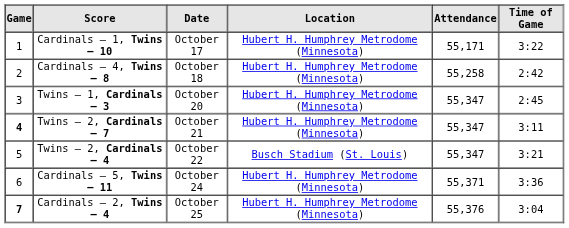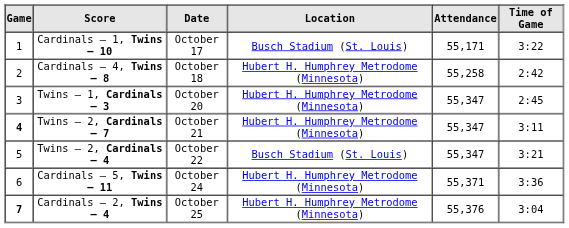Cardinals – 1, Twins – 10 | Location: Hubert H. Humphrey Metrodome (Minnesota) -> Busch Stadium (St. Louis)
